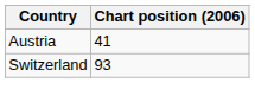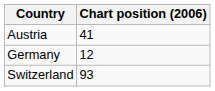+ row: Germany | 12
